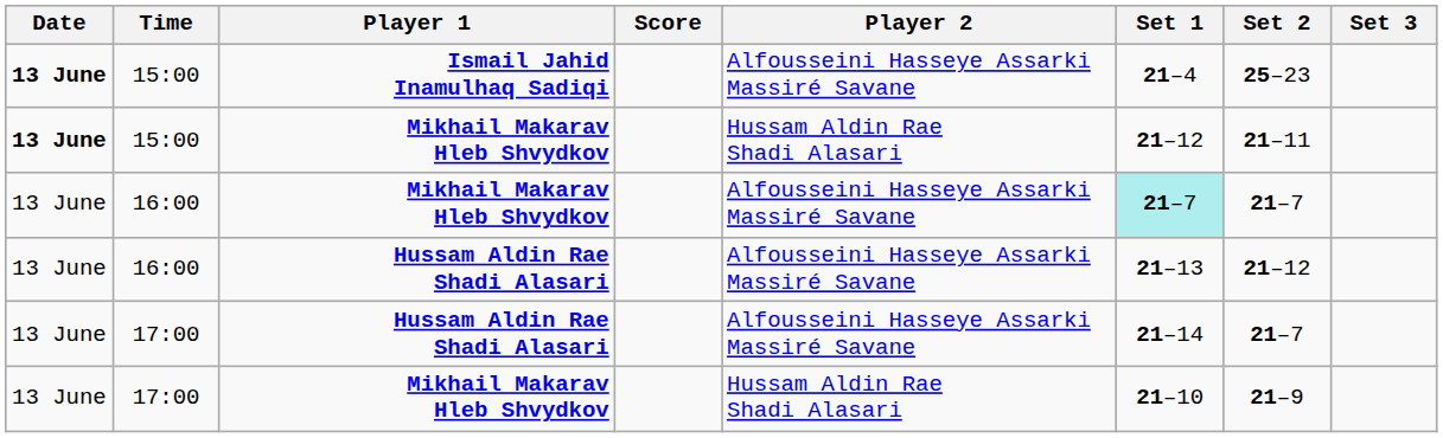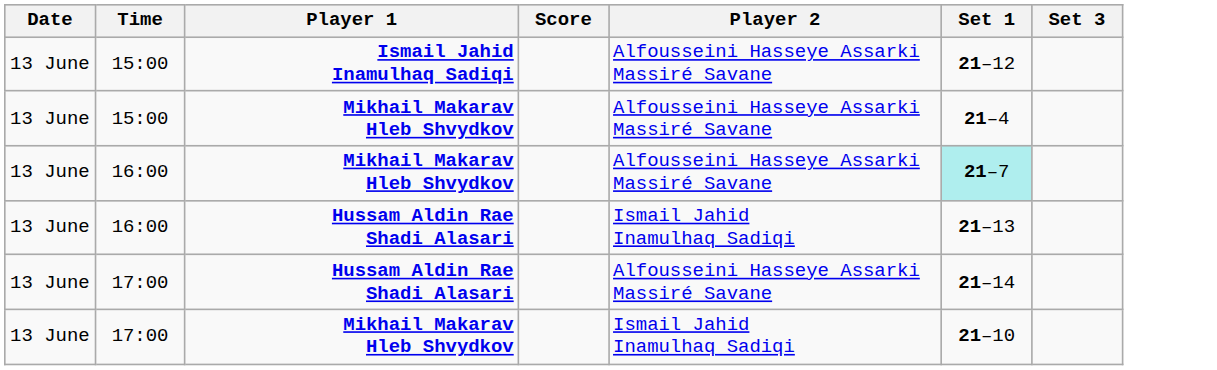- column: Set 2 | 25–23 | 21–11 | 21–7 | 21–12 | 21–7 | 21–9
15:00 / Ismail Jahid Inamulhaq Sadiqi | Date: bold -> normal
15:00 / Ismail Jahid Inamulhaq Sadiqi | Set 1: 21–4 -> 21–12
15:00 / Mikhail Makarav Hleb Shvydkov | Date: bold -> normal
15:00 / Mikhail Makarav Hleb Shvydkov | Player 2: Hussam Aldin Rae Shadi Alasari -> Alfousseini Hasseye Assarki Massiré Savane
15:00 / Mikhail Makarav Hleb Shvydkov | Set 1: 21–12 -> 21–4
16:00 / Hussam Aldin Rae Shadi Alasari | Player 2: Alfousseini Hasseye Assarki Massiré Savane -> Ismail Jahid Inamulhaq Sadiqi
17:00 / Mikhail Makarav Hleb Shvydkov | Player 2: Hussam Aldin Rae Shadi Alasari -> Ismail Jahid Inamulhaq Sadiqi
